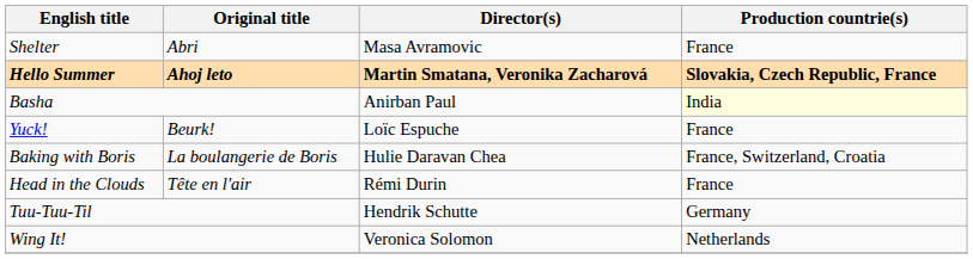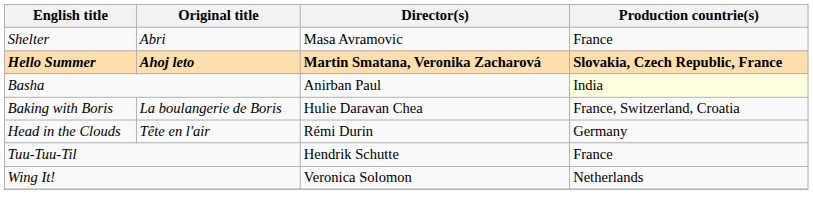- row: Yuck! | Beurk! | Loïc Espuche | France
Head in the Clouds | Production countrie(s): France -> Germany
Tuu-Tuu-Til | Production countrie(s): Germany -> France
